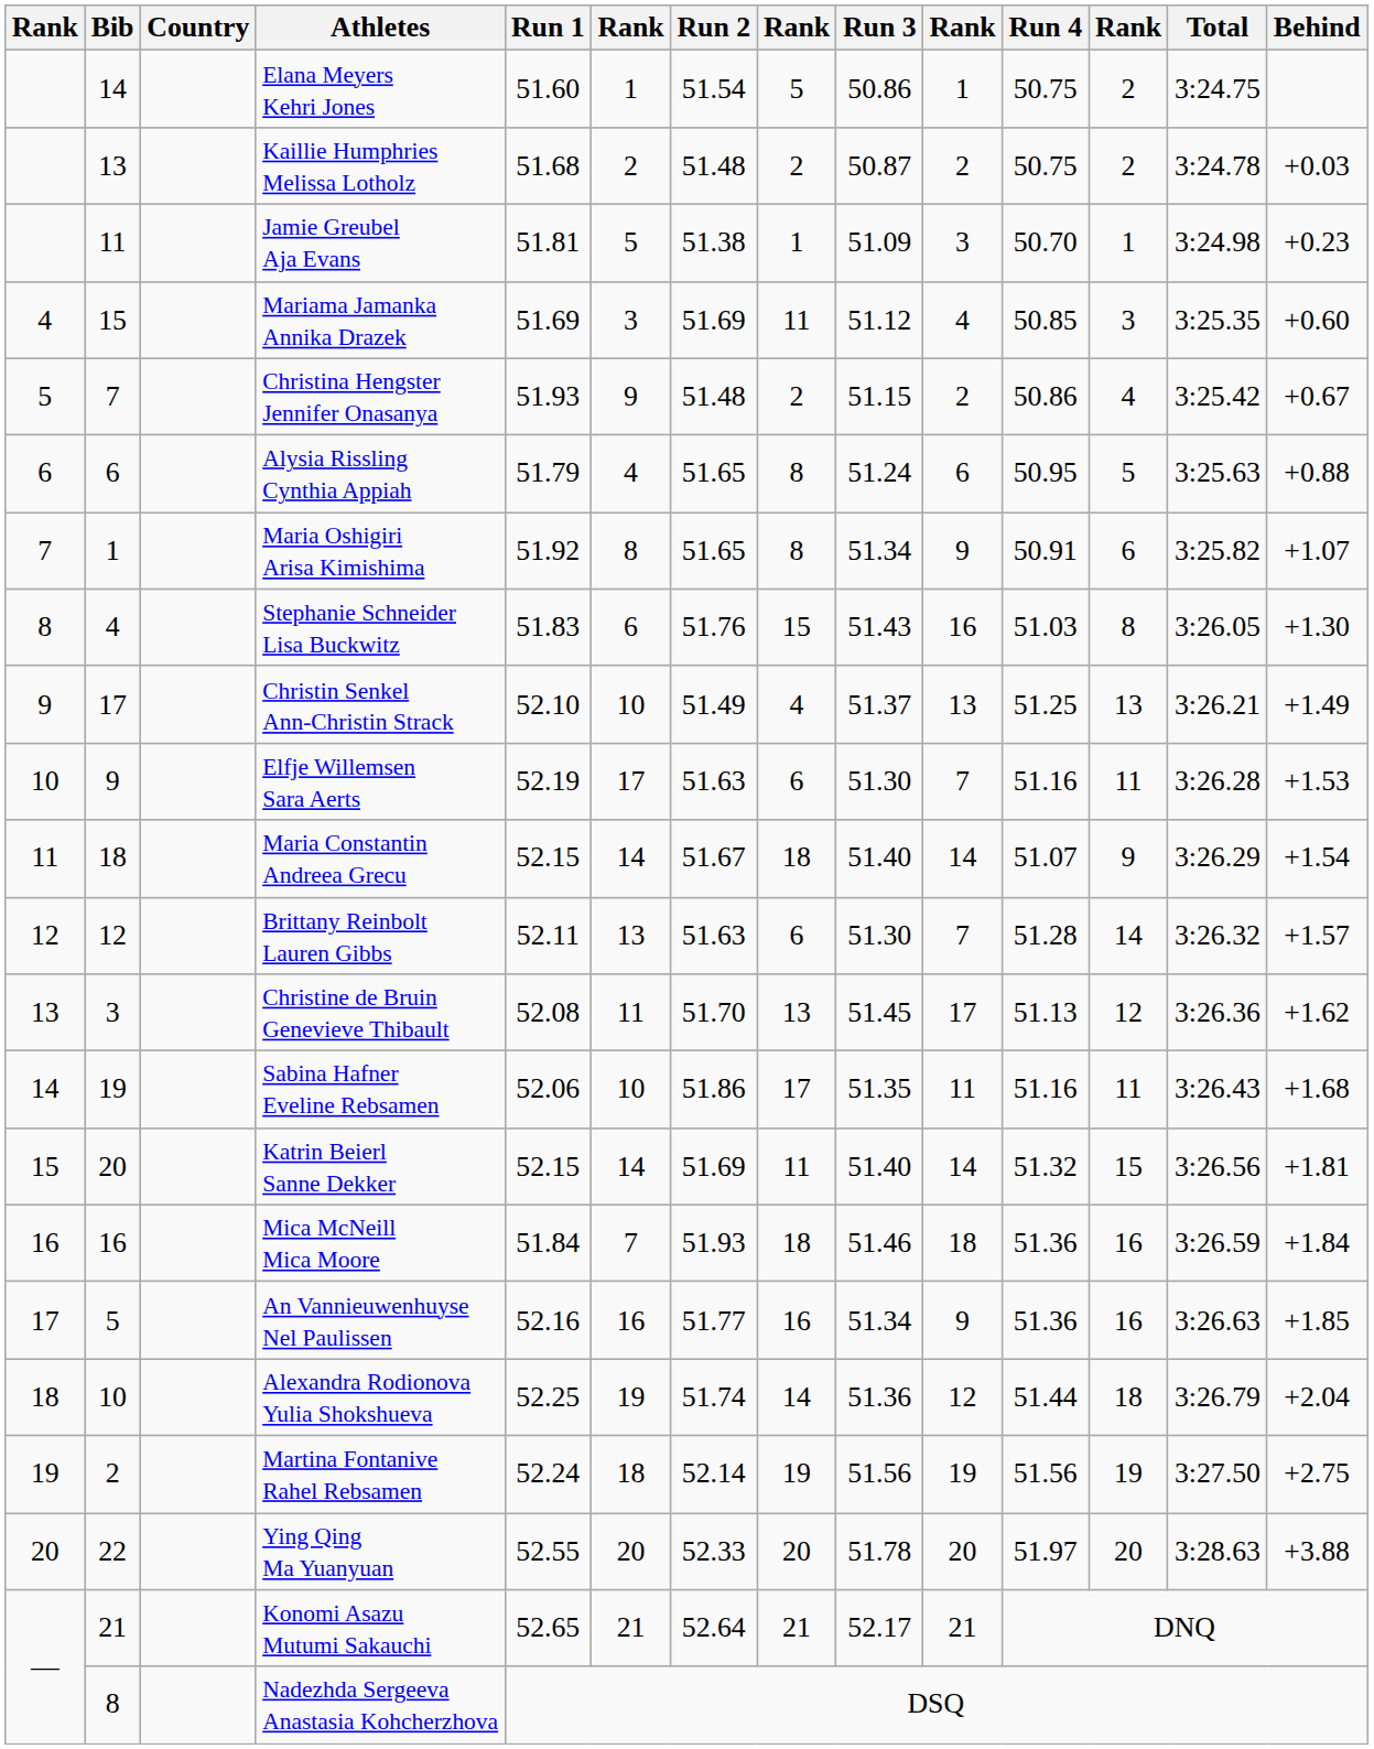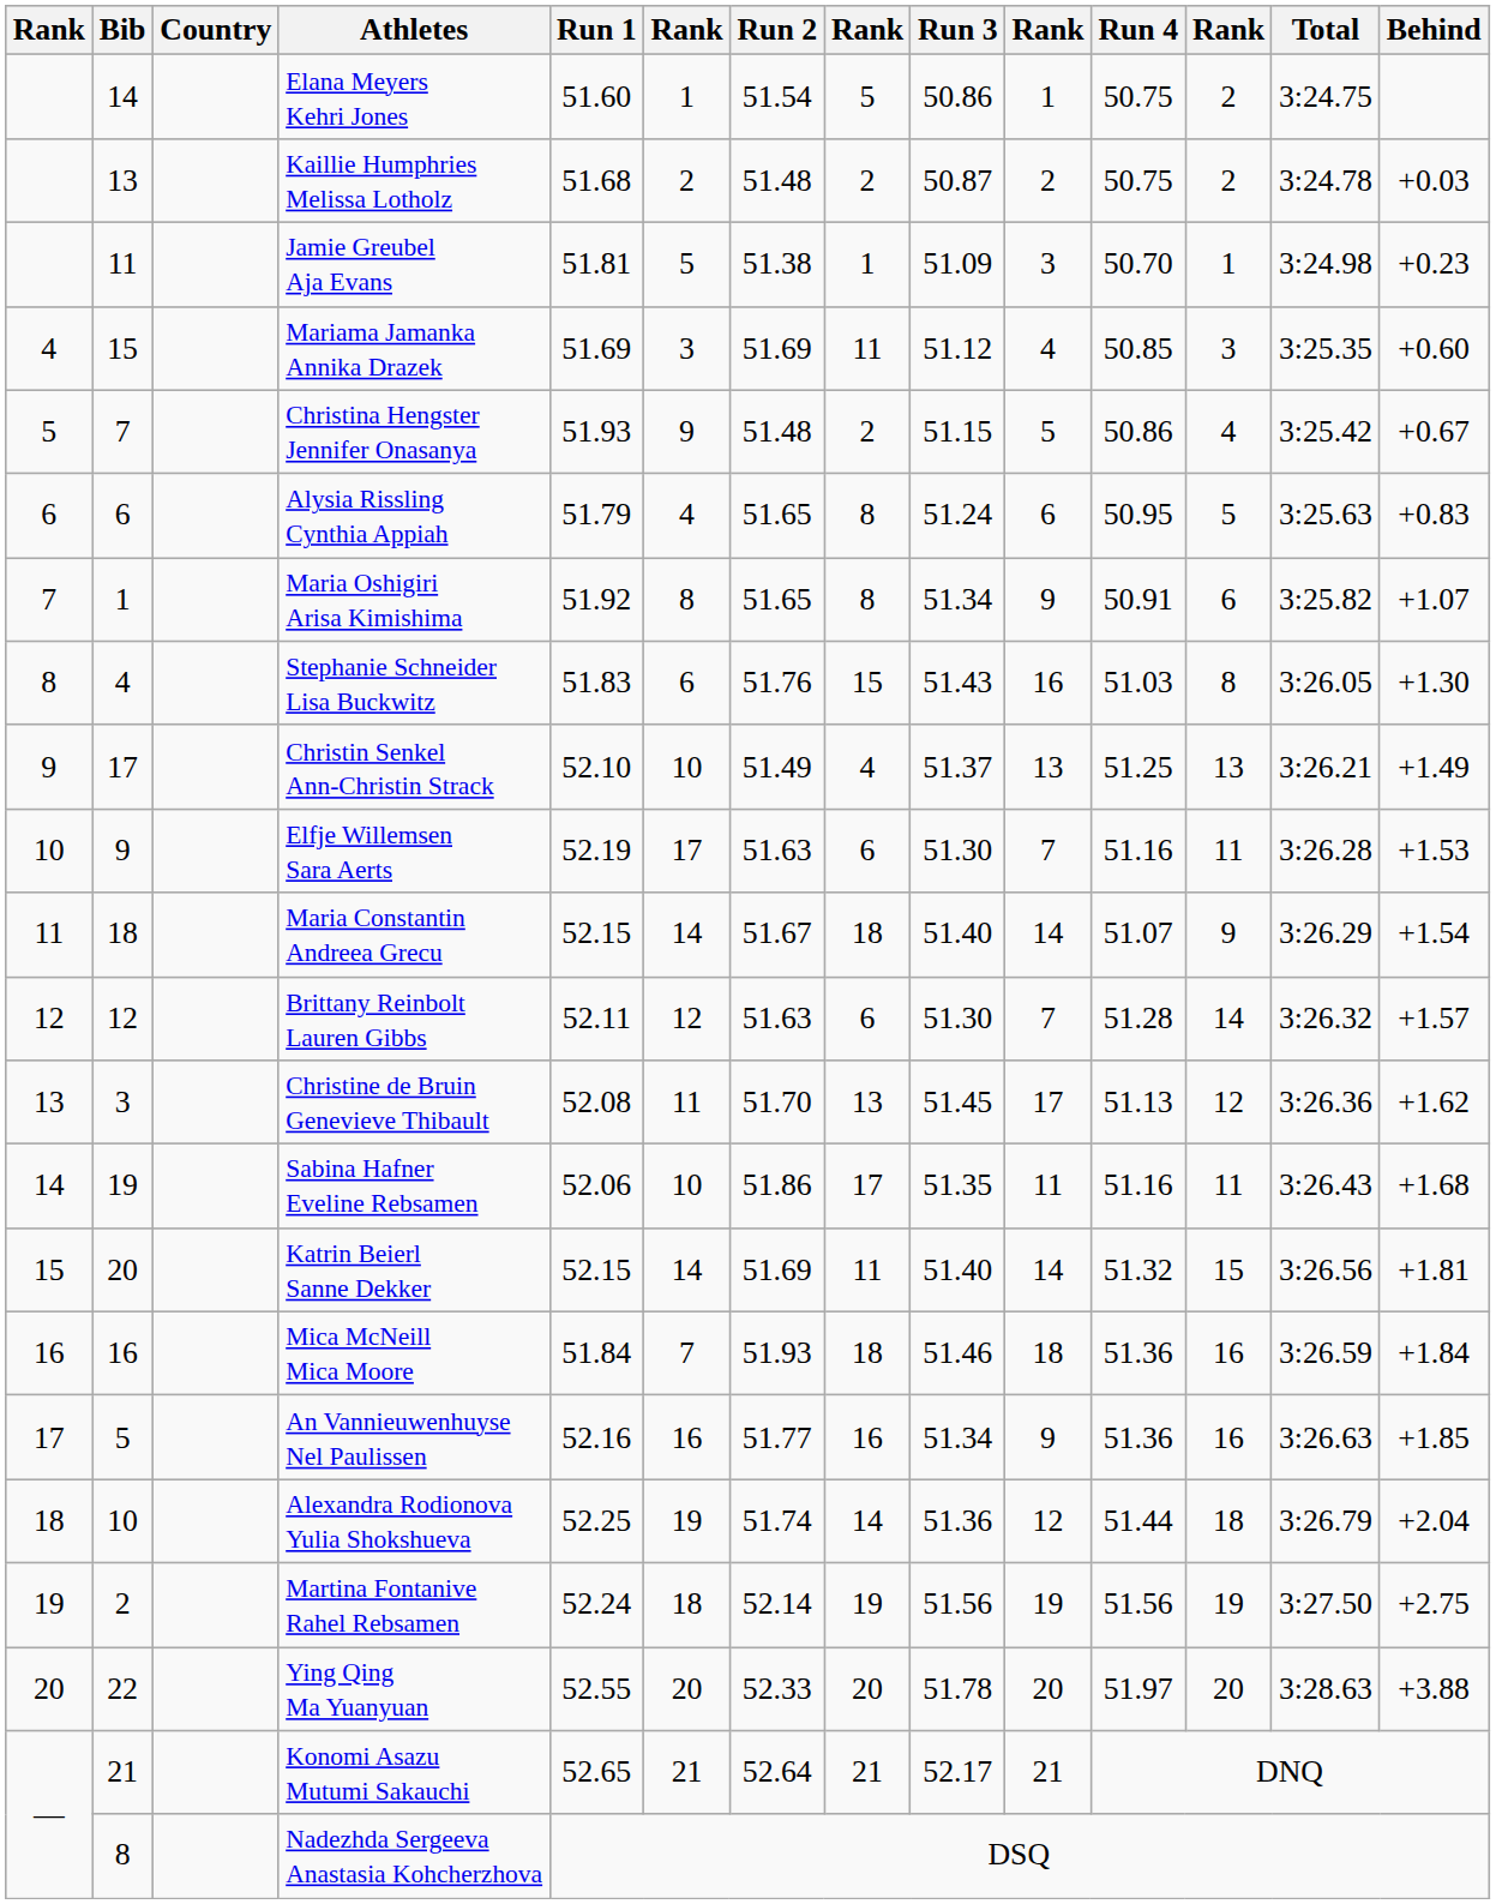Christina Hengster Jennifer Onasanya | column 10: 2 -> 5
Alysia Rissling Cynthia Appiah | Behind: +0.88 -> +0.83
Brittany Reinbolt Lauren Gibbs | column 6: 13 -> 12
